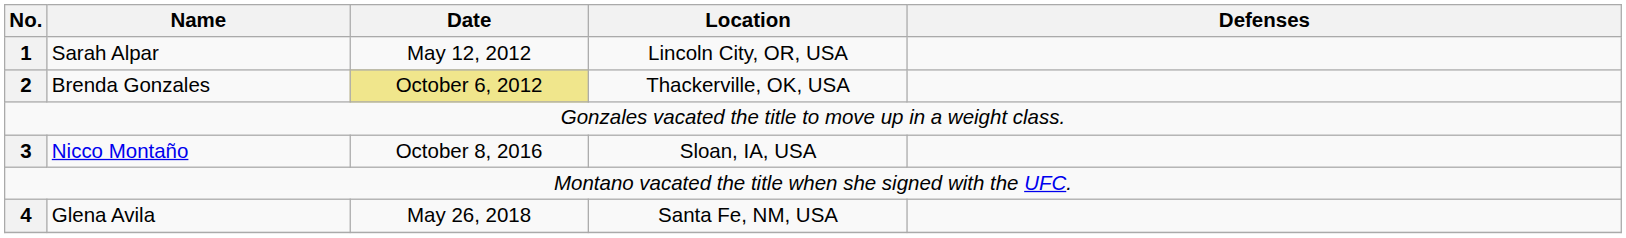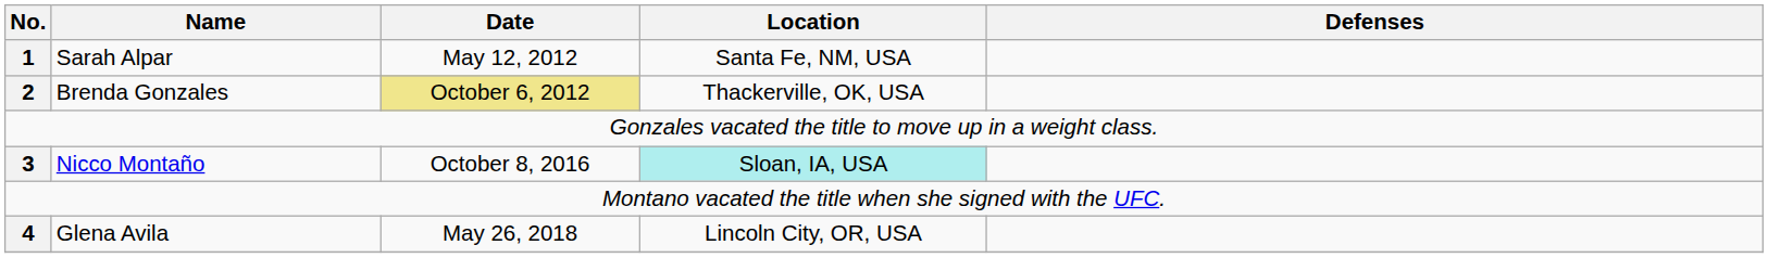Sarah Alpar | Location: Lincoln City, OR, USA -> Santa Fe, NM, USA
Nicco Montaño | Location: no background -> paleturquoise background
Glena Avila | Location: Santa Fe, NM, USA -> Lincoln City, OR, USA
